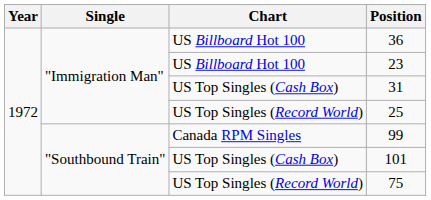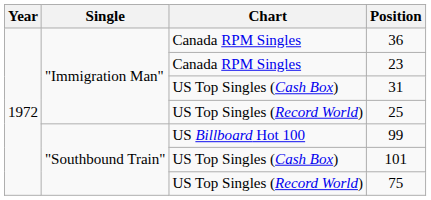36 | Chart: US Billboard Hot 100 -> Canada RPM Singles
23 | Chart: US Billboard Hot 100 -> Canada RPM Singles
99 | Chart: Canada RPM Singles -> US Billboard Hot 100
